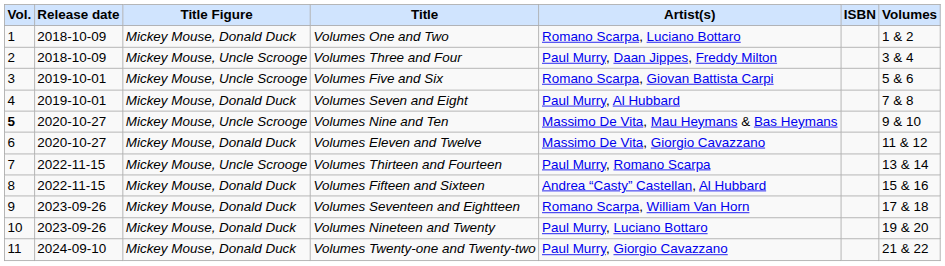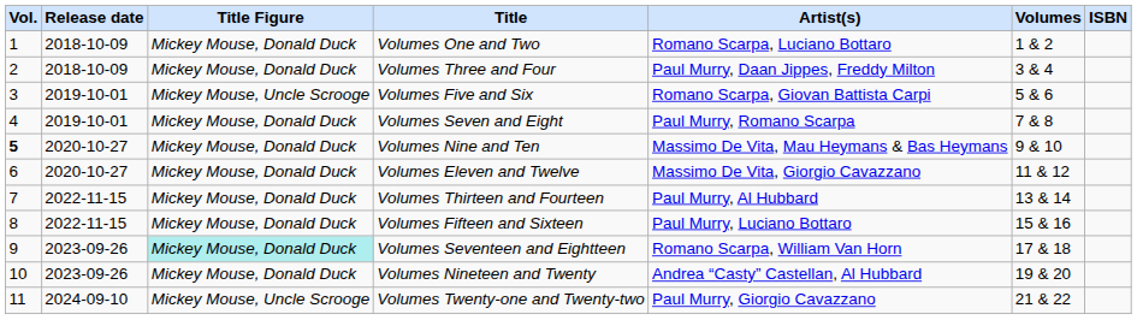columns swapped: Volumes <-> ISBN
Volumes Three and Four | Title Figure: Mickey Mouse, Uncle Scrooge -> Mickey Mouse, Donald Duck
Volumes Seven and Eight | Artist(s): Paul Murry, Al Hubbard -> Paul Murry, Romano Scarpa
Volumes Nine and Ten | Title Figure: Mickey Mouse, Uncle Scrooge -> Mickey Mouse, Donald Duck
Volumes Thirteen and Fourteen | Title Figure: Mickey Mouse, Uncle Scrooge -> Mickey Mouse, Donald Duck
Volumes Thirteen and Fourteen | Artist(s): Paul Murry, Romano Scarpa -> Paul Murry, Al Hubbard
Volumes Fifteen and Sixteen | Artist(s): Andrea “Casty” Castellan, Al Hubbard -> Paul Murry, Luciano Bottaro
Volumes Seventeen and Eightteen | Title Figure: no background -> paleturquoise background
Volumes Nineteen and Twenty | Artist(s): Paul Murry, Luciano Bottaro -> Andrea “Casty” Castellan, Al Hubbard
Volumes Twenty-one and Twenty-two | Title Figure: Mickey Mouse, Donald Duck -> Mickey Mouse, Uncle Scrooge
